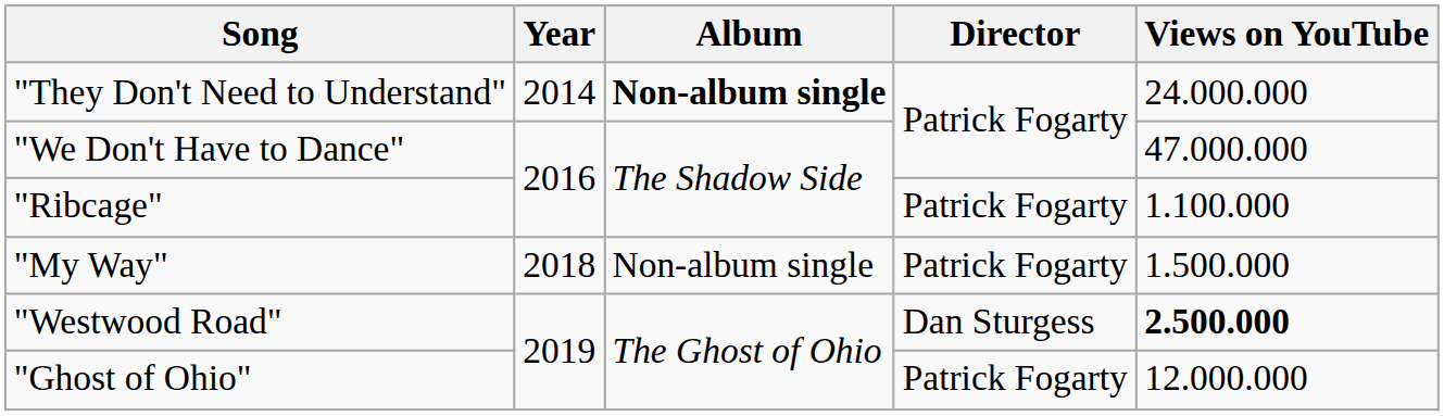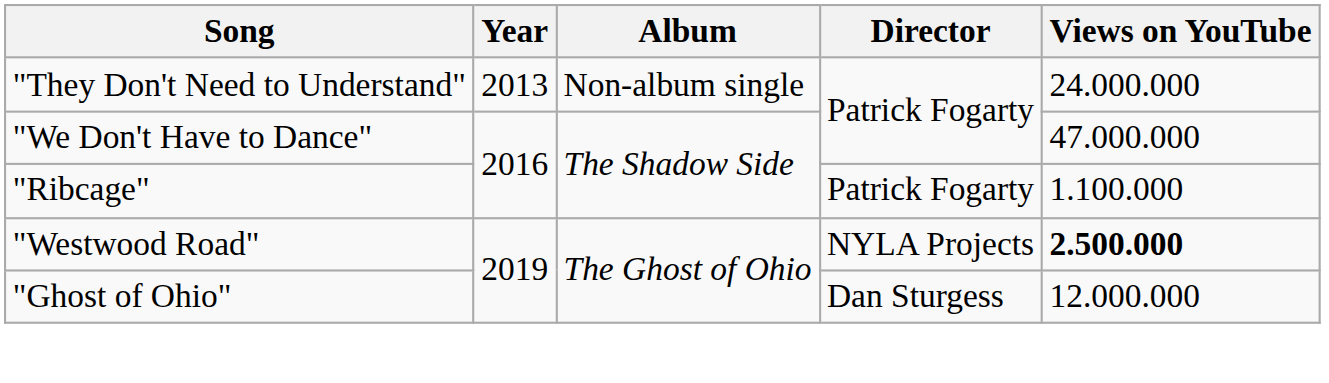"They Don't Need to Understand" | Year: 2014 -> 2013
"They Don't Need to Understand" | Album: bold -> normal
- row: "My Way" | 2018 | Non-album single | Patrick Fogarty | 1.500.000
"Westwood Road" | Director: Dan Sturgess -> NYLA Projects
"Ghost of Ohio" | Director: Patrick Fogarty -> Dan Sturgess
